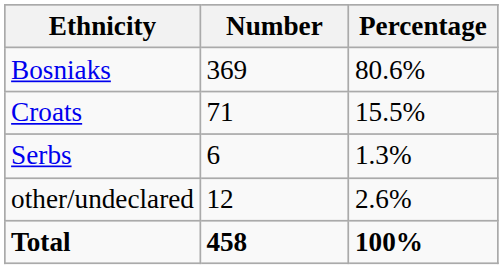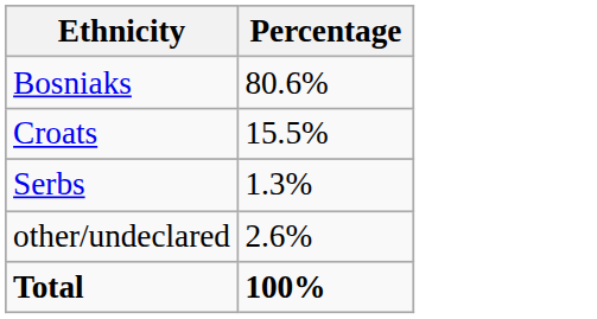- column: Number | 369 | 71 | 6 | 12 | 458
